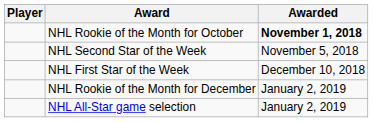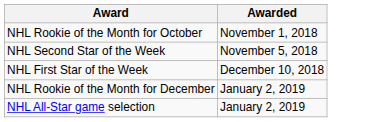- column: Player
NHL Rookie of the Month for October | Awarded: bold -> normal
